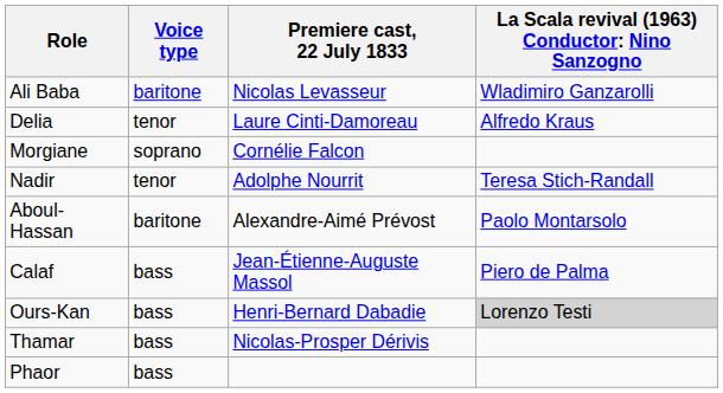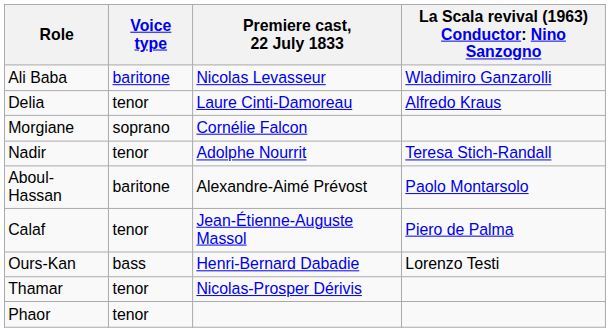Calaf | Voice type: bass -> tenor
Ours-Kan | column 4: lightgrey background -> no background
Thamar | Voice type: bass -> tenor
Phaor | Voice type: bass -> tenor
